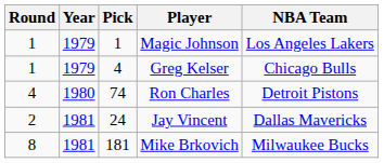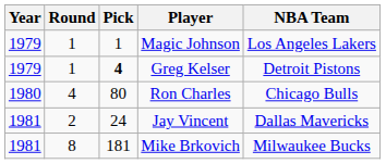columns swapped: Year <-> Round
Greg Kelser | Pick: normal -> bold
Greg Kelser | NBA Team: Chicago Bulls -> Detroit Pistons
Ron Charles | Pick: 74 -> 80
Ron Charles | NBA Team: Detroit Pistons -> Chicago Bulls
